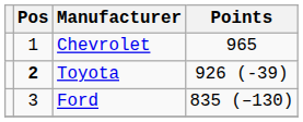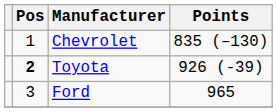Chevrolet | Points: 965 -> 835 (–130)
Ford | Points: 835 (–130) -> 965
